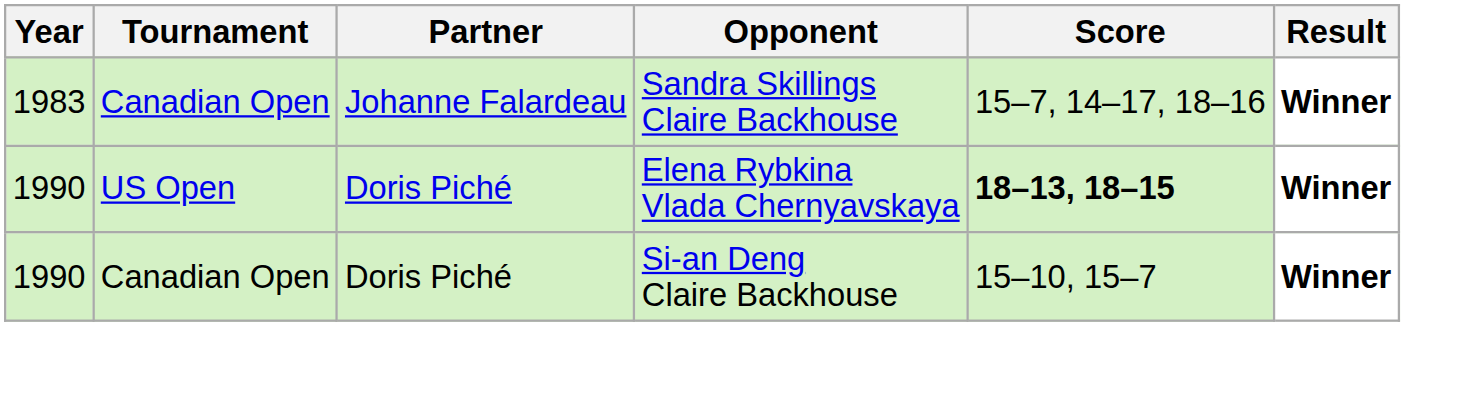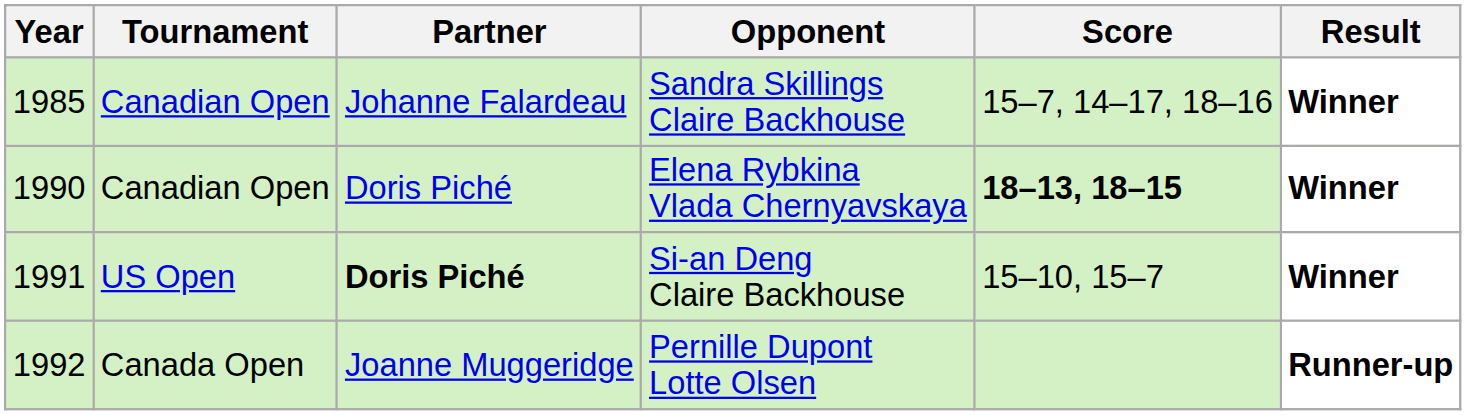Sandra Skillings Claire Backhouse | Year: 1983 -> 1985
Elena Rybkina Vlada Chernyavskaya | Tournament: US Open -> Canadian Open
Si-an Deng Claire Backhouse | Year: 1990 -> 1991
Si-an Deng Claire Backhouse | Tournament: Canadian Open -> US Open
Si-an Deng Claire Backhouse | Partner: normal -> bold
+ row: 1992 | Canada Open | Joanne Muggeridge | Pernille Dupont Lotte Olsen | Runner-up
